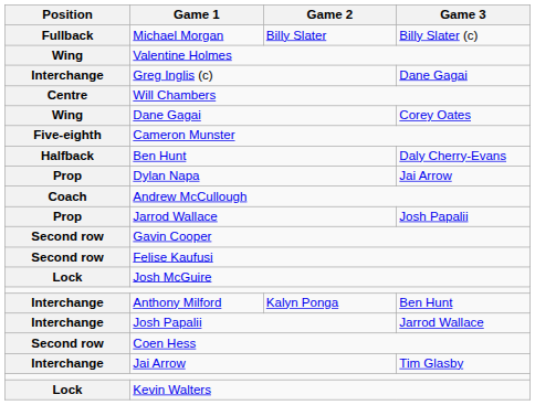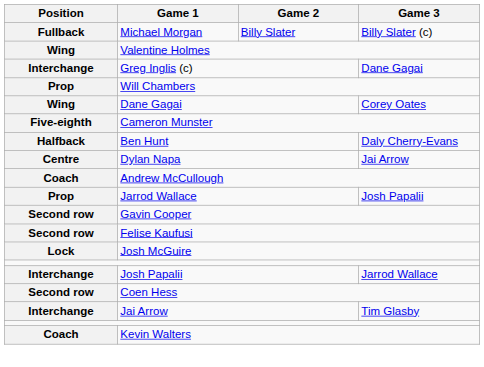Will Chambers | Position: Centre -> Prop
Dylan Napa | Position: Prop -> Centre
- row: Interchange | Anthony Milford | Kalyn Ponga | Ben Hunt
Kevin Walters | Position: Lock -> Coach
